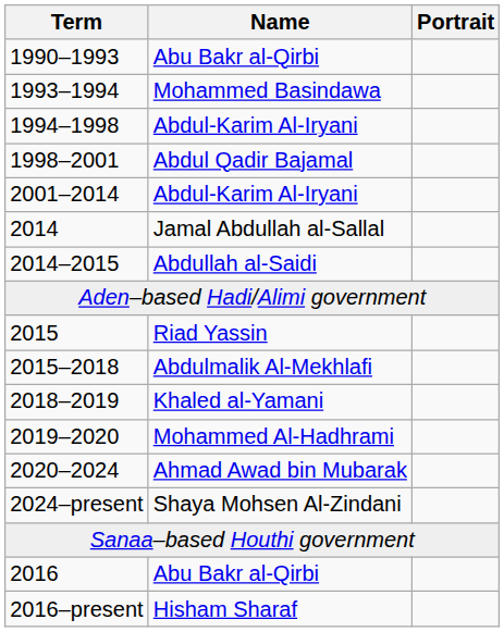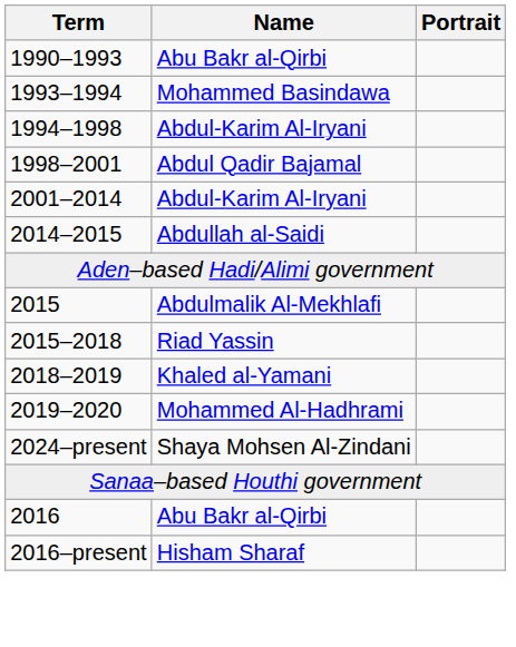- row: 2014 | Jamal Abdullah al-Sallal
2015 | Name: Riad Yassin -> Abdulmalik Al-Mekhlafi
2015–2018 | Name: Abdulmalik Al-Mekhlafi -> Riad Yassin
- row: 2020–2024 | Ahmad Awad bin Mubarak
